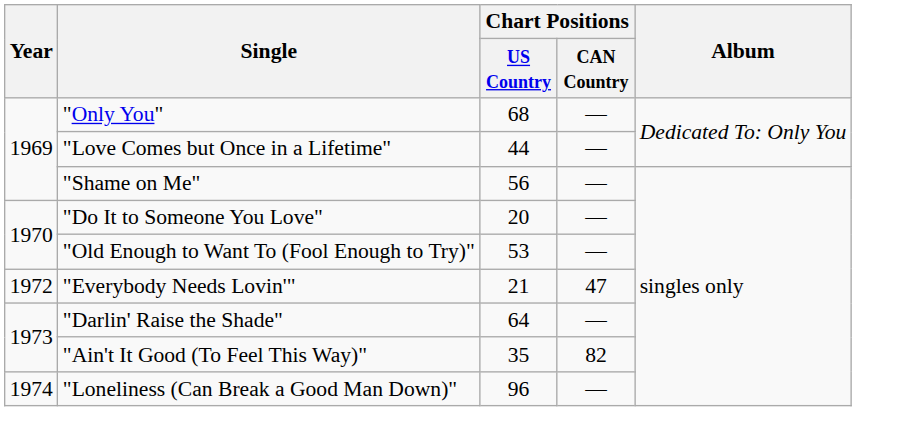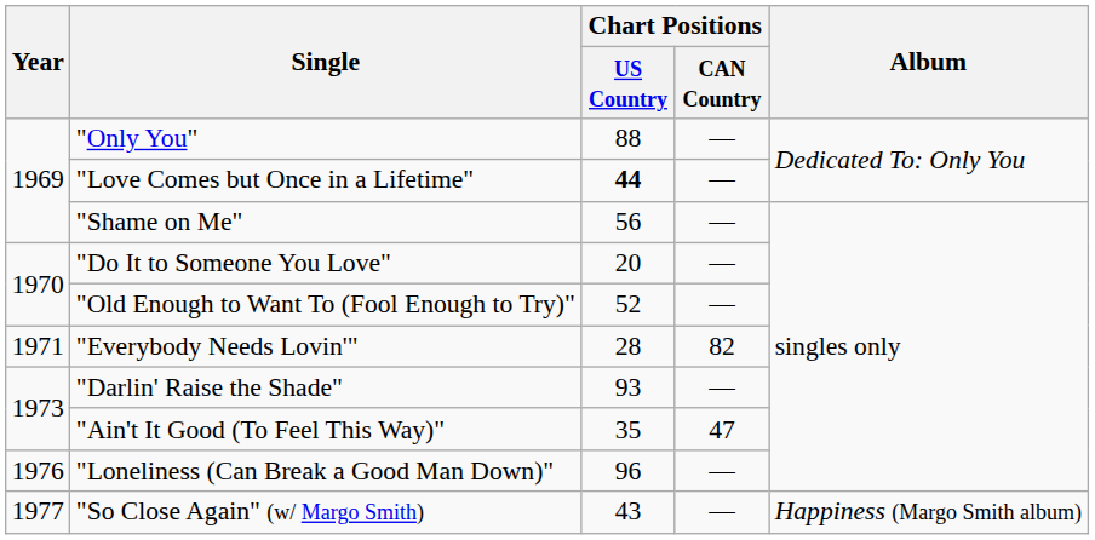"Only You" | Chart Positions / US Country: 68 -> 88
"Love Comes but Once in a Lifetime" | Chart Positions / US Country: normal -> bold
"Old Enough to Want To (Fool Enough to Try)" | Chart Positions / US Country: 53 -> 52
"Everybody Needs Lovin'" | Year: 1972 -> 1971
"Everybody Needs Lovin'" | Chart Positions / US Country: 21 -> 28
"Everybody Needs Lovin'" | Chart Positions / CAN Country: 47 -> 82
"Darlin' Raise the Shade" | Chart Positions / US Country: 64 -> 93
"Ain't It Good (To Feel This Way)" | Chart Positions / CAN Country: 82 -> 47
"Loneliness (Can Break a Good Man Down)" | Year: 1974 -> 1976
+ row: 1977 | "So Close Again" (w/ Margo Smith) | 43 | — | Happiness (Margo Smith album)
